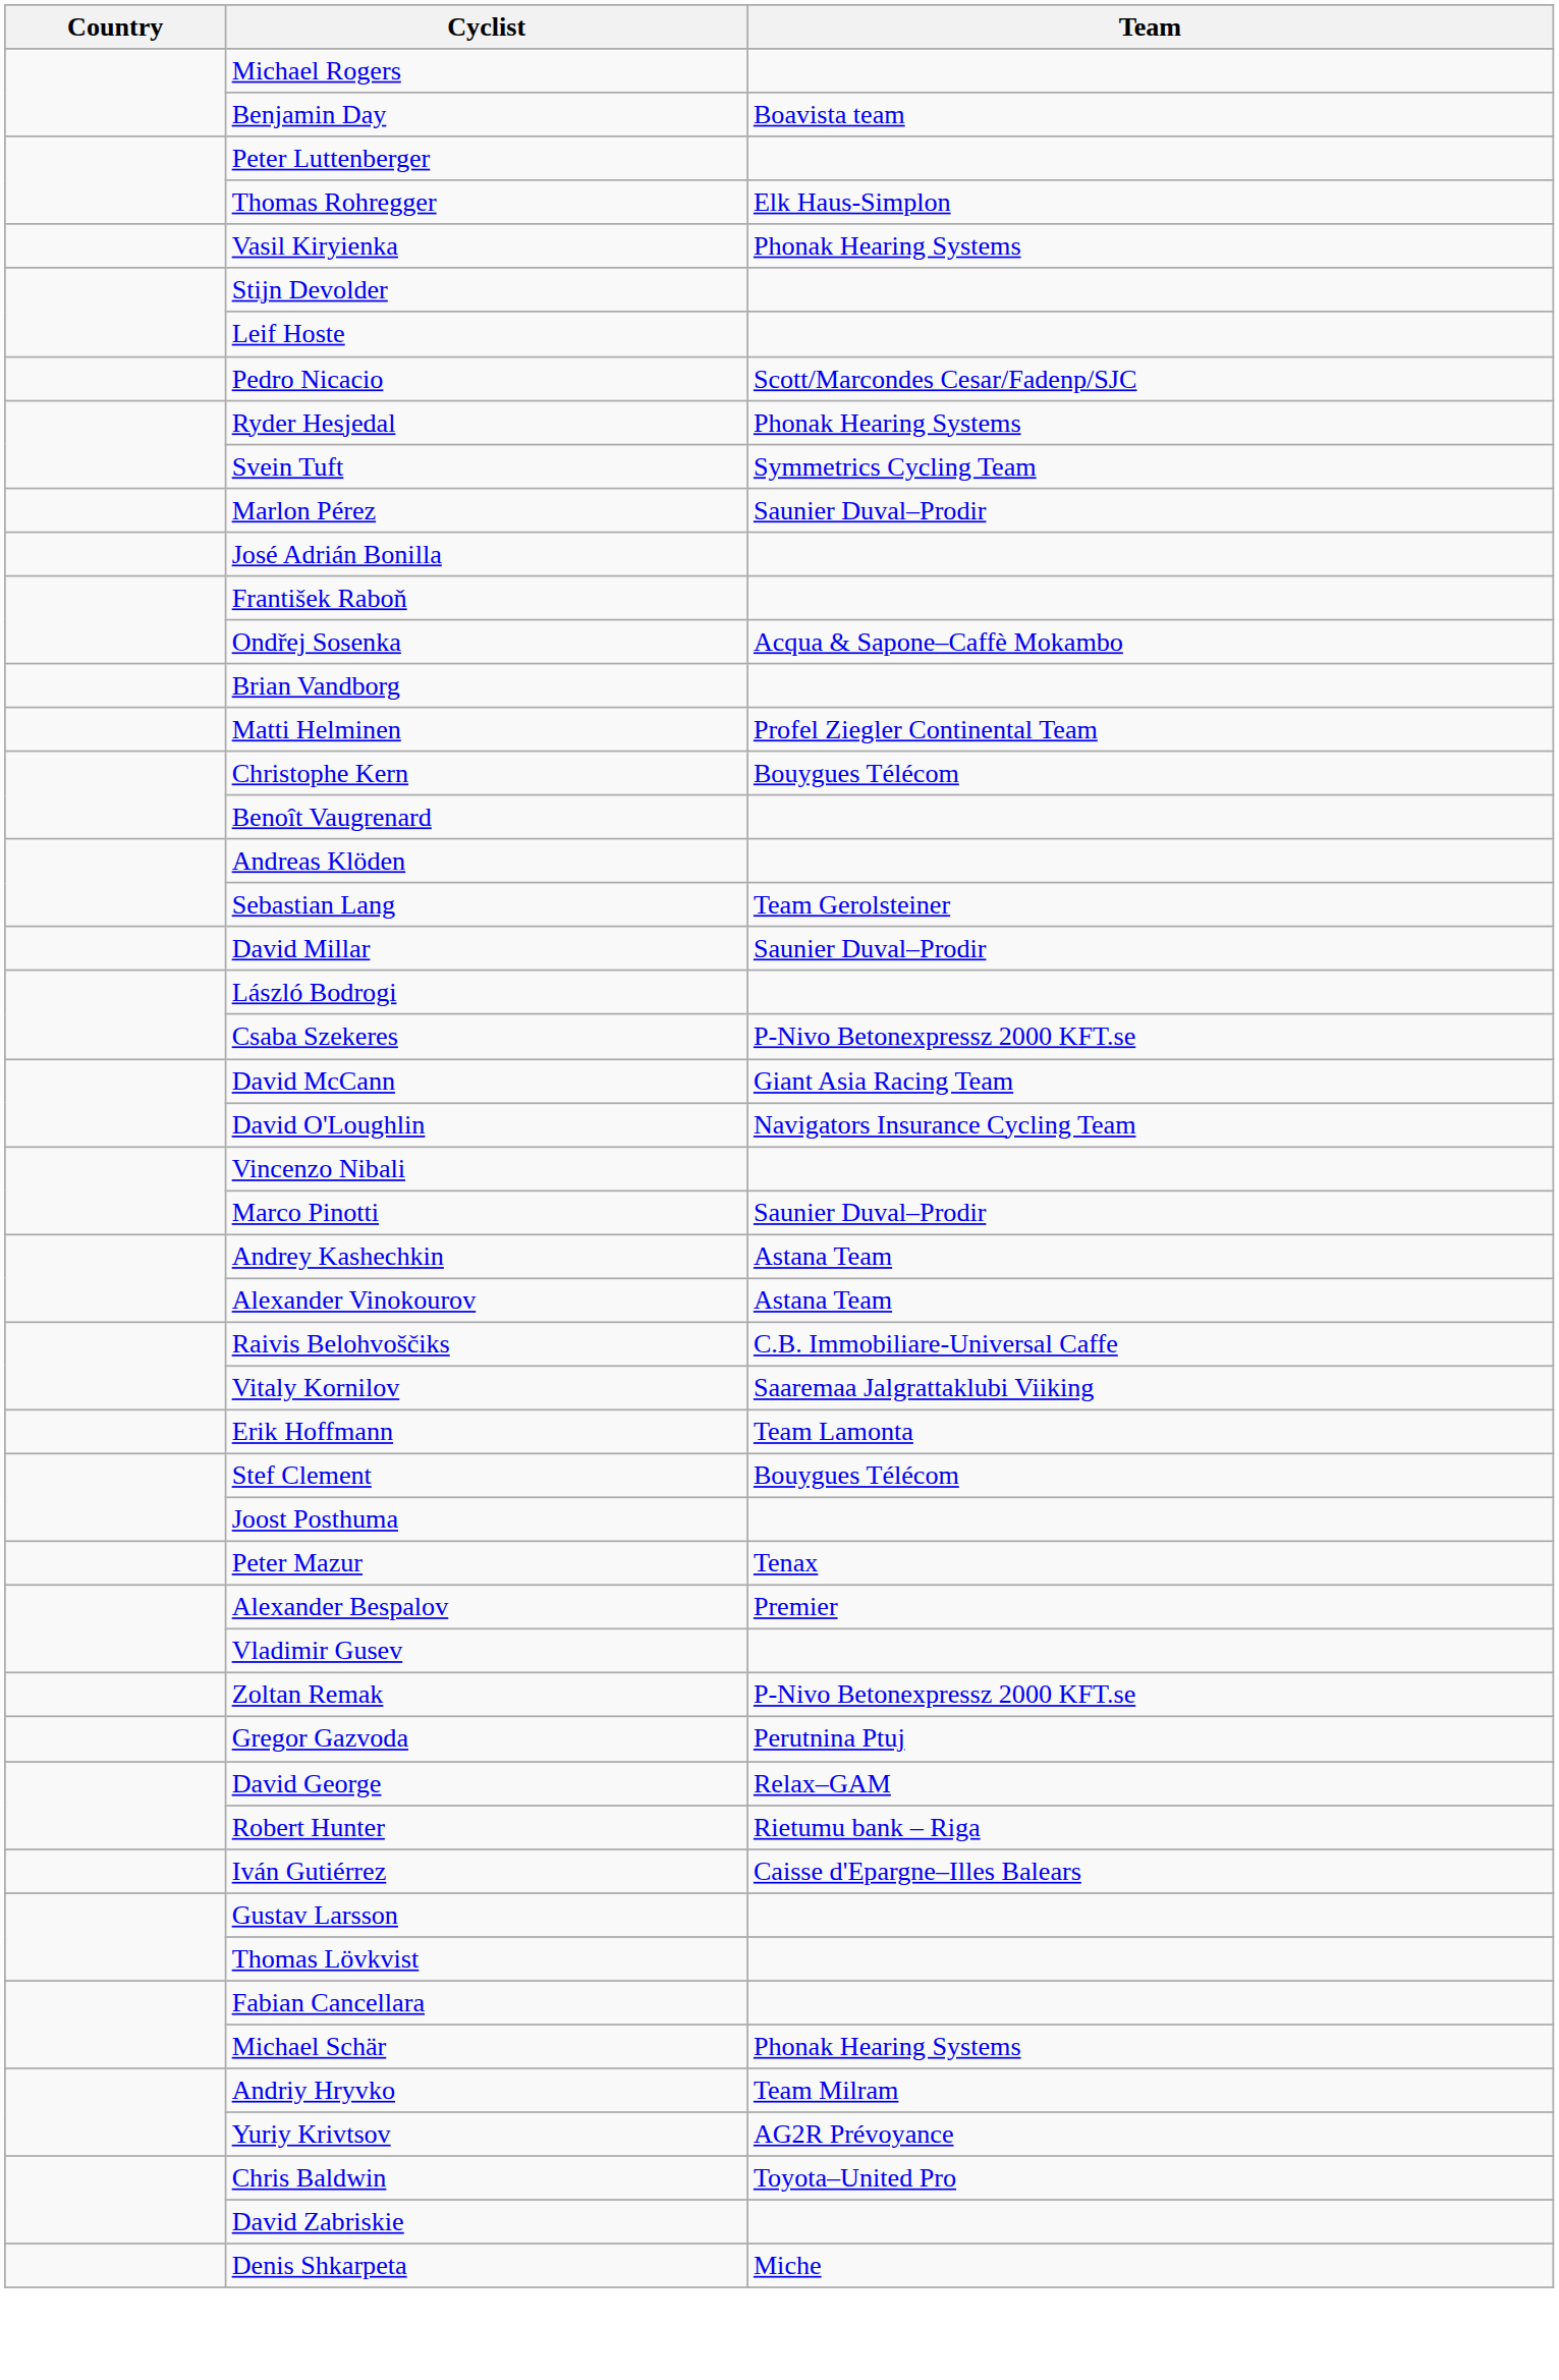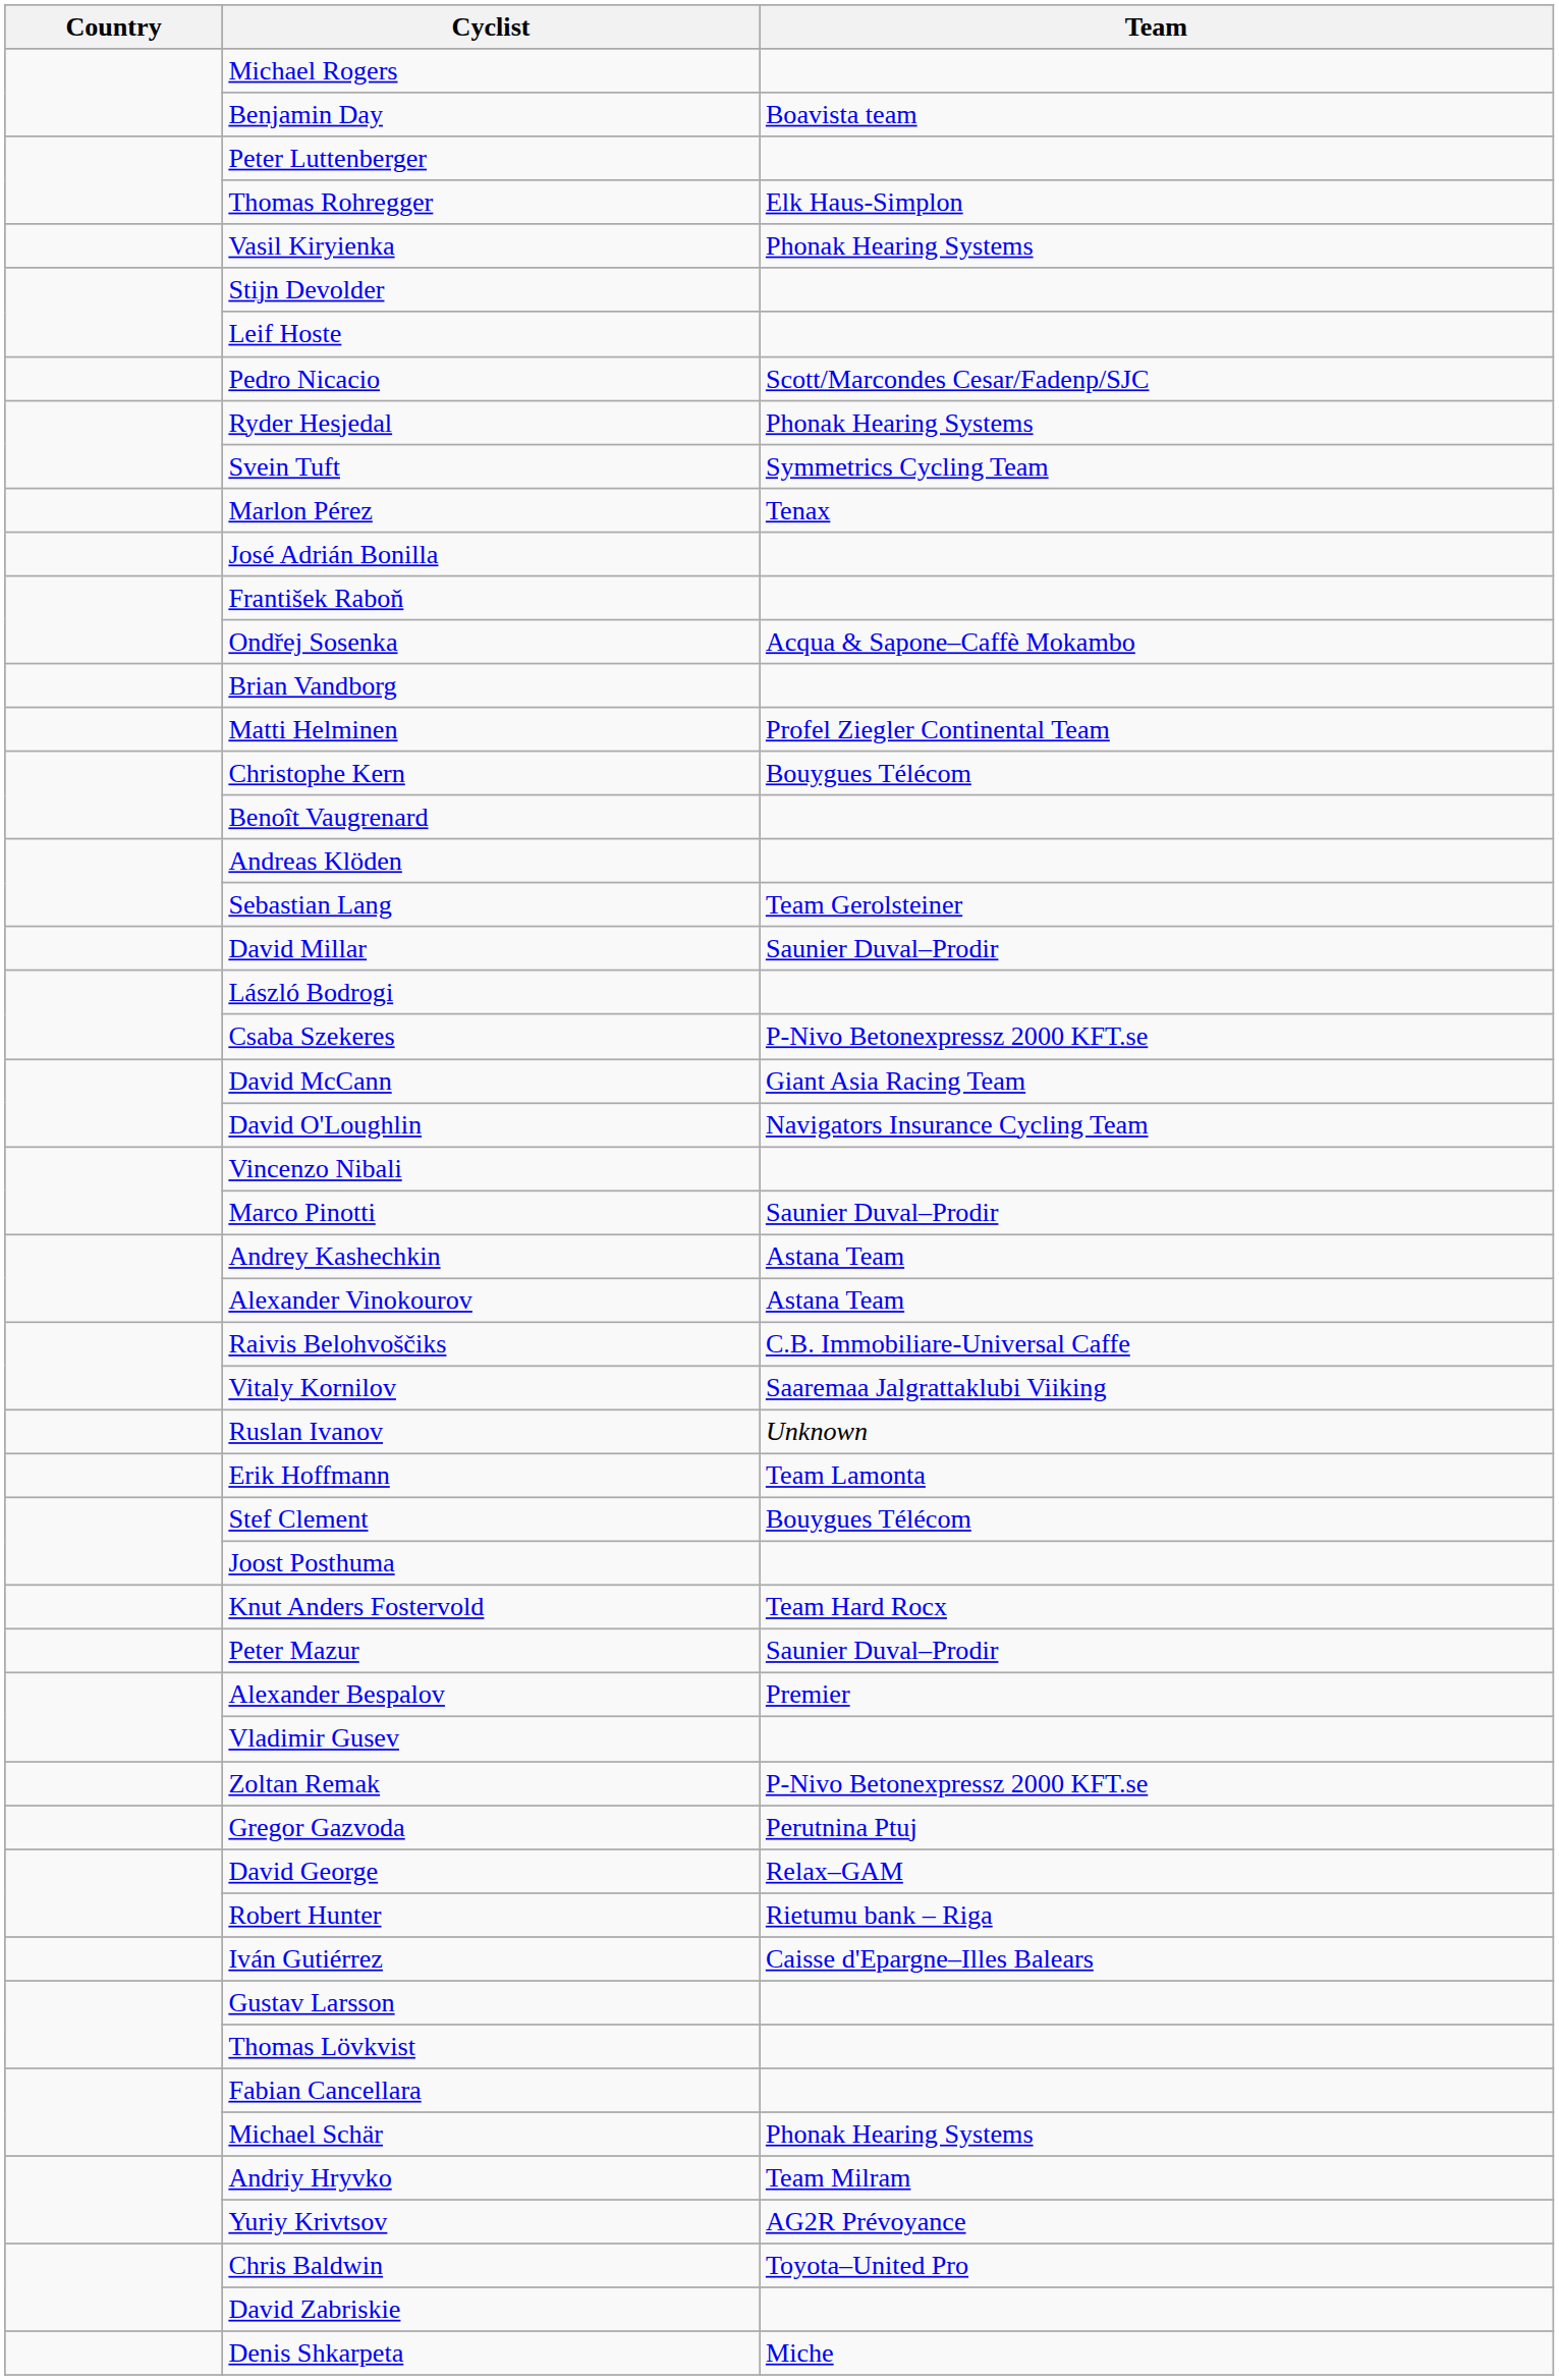Marlon Pérez | Team: Saunier Duval–Prodir -> Tenax
+ row: Ruslan Ivanov | Unknown
+ row: Knut Anders Fostervold | Team Hard Rocx
Peter Mazur | Team: Tenax -> Saunier Duval–Prodir
